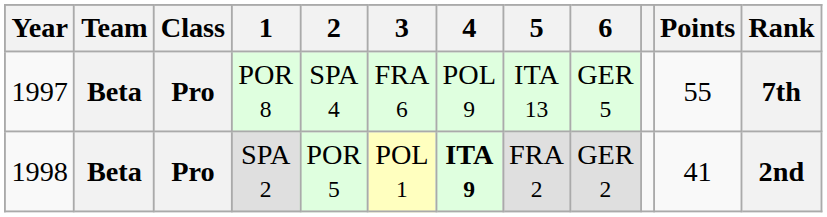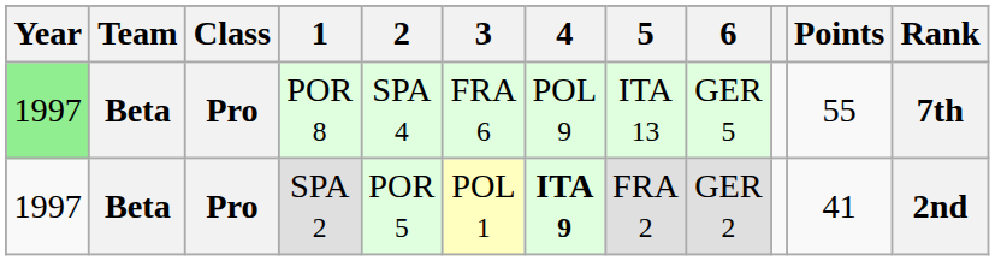POR 8 | Year: no background -> lightgreen background
SPA 2 | Year: 1998 -> 1997
